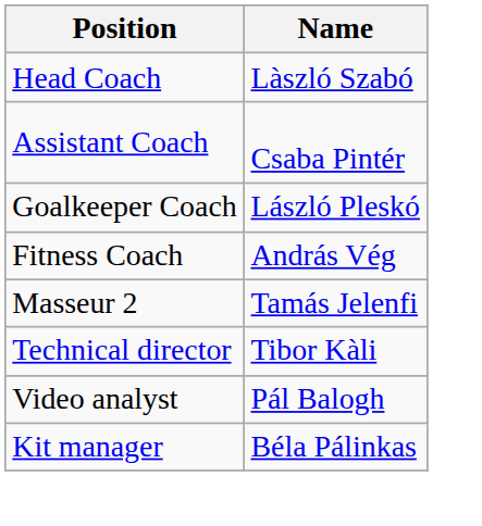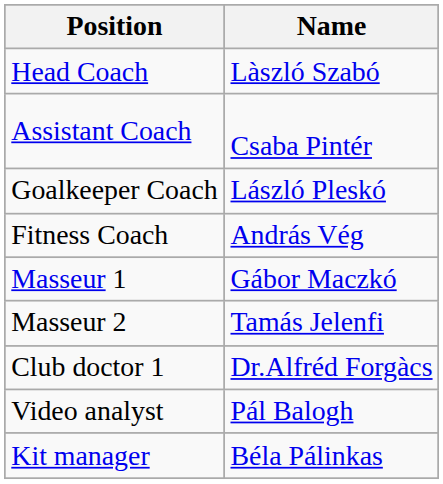+ row: Masseur 1 | Gábor Maczkó
- row: Technical director | Tibor Kàli
+ row: Club doctor 1 | Dr.Alfréd Forgàcs
